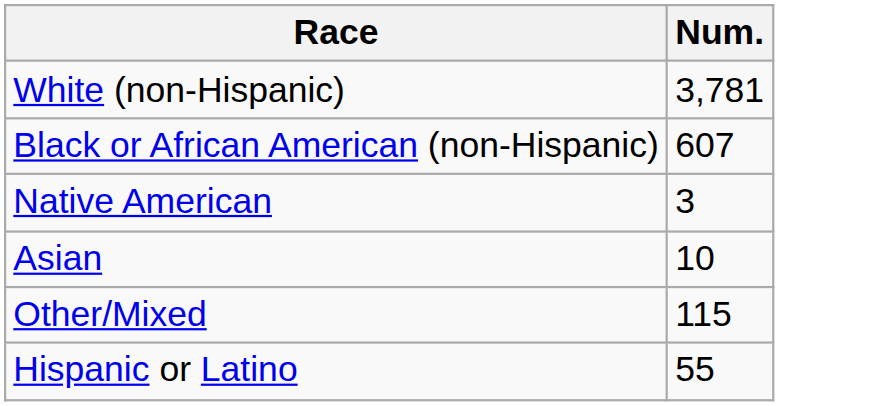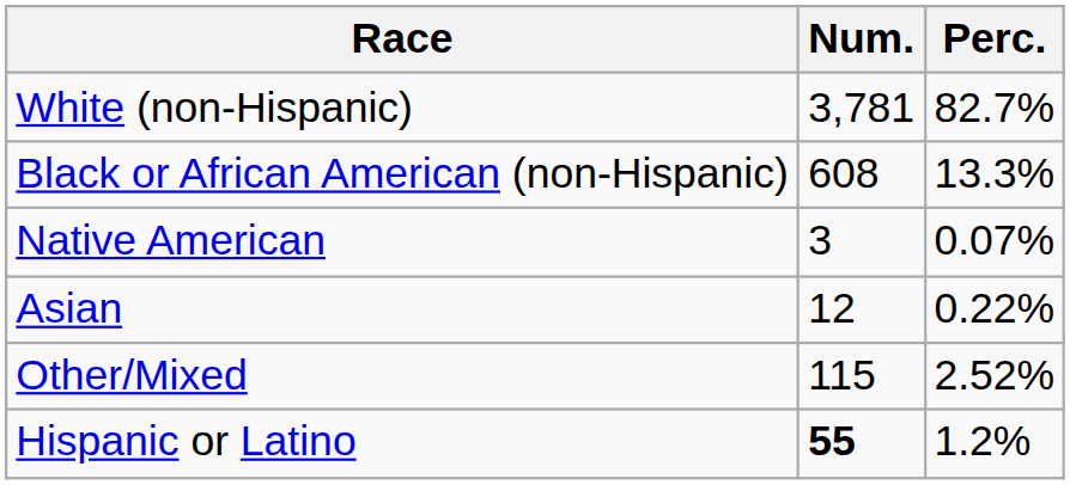+ column: Perc. | 82.7% | 13.3% | 0.07% | 0.22% | 2.52% | 1.2%
Black or African American (non-Hispanic) | Num.: 607 -> 608
Asian | Num.: 10 -> 12
Hispanic or Latino | Num.: normal -> bold
